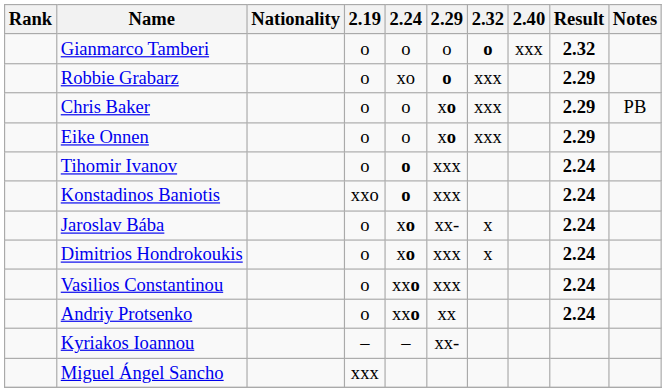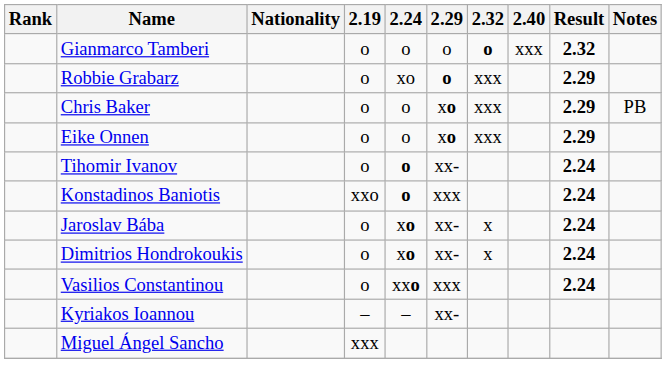Tihomir Ivanov | 2.29: xxx -> xx-
Dimitrios Hondrokoukis | 2.29: xxx -> xx-
- row: Andriy Protsenko | o | xxo | xx | 2.24
